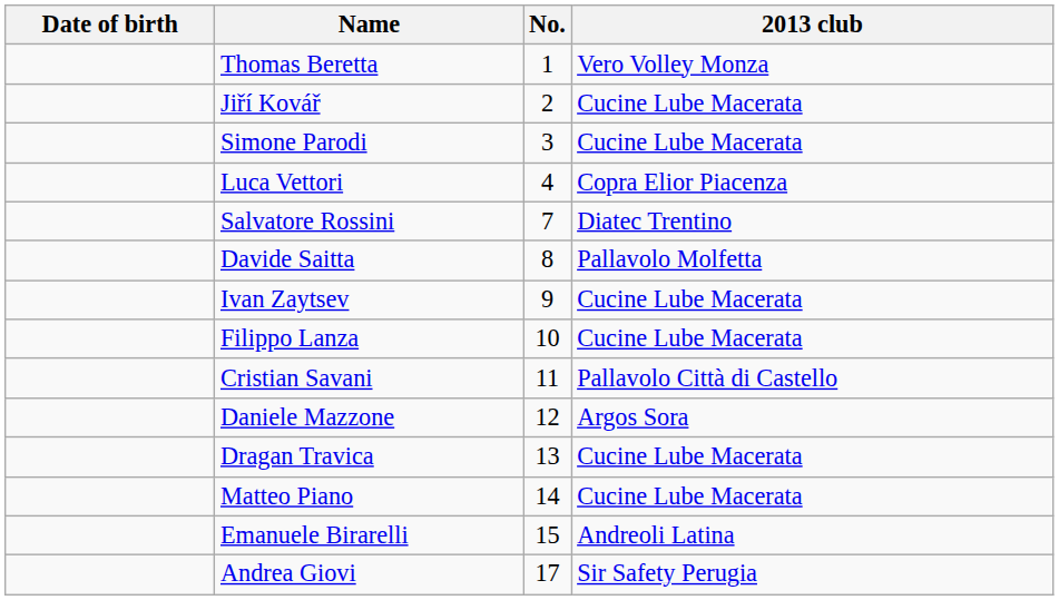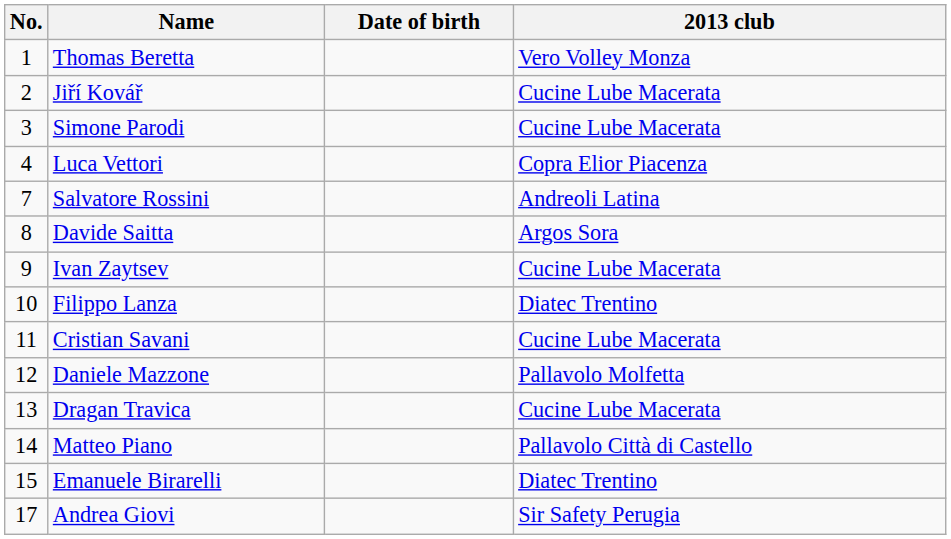columns swapped: No. <-> Date of birth
Salvatore Rossini | 2013 club: Diatec Trentino -> Andreoli Latina
Davide Saitta | 2013 club: Pallavolo Molfetta -> Argos Sora
Filippo Lanza | 2013 club: Cucine Lube Macerata -> Diatec Trentino
Cristian Savani | 2013 club: Pallavolo Città di Castello -> Cucine Lube Macerata
Daniele Mazzone | 2013 club: Argos Sora -> Pallavolo Molfetta
Matteo Piano | 2013 club: Cucine Lube Macerata -> Pallavolo Città di Castello
Emanuele Birarelli | 2013 club: Andreoli Latina -> Diatec Trentino
